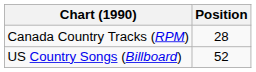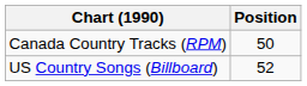Canada Country Tracks (RPM) | Position: 28 -> 50
